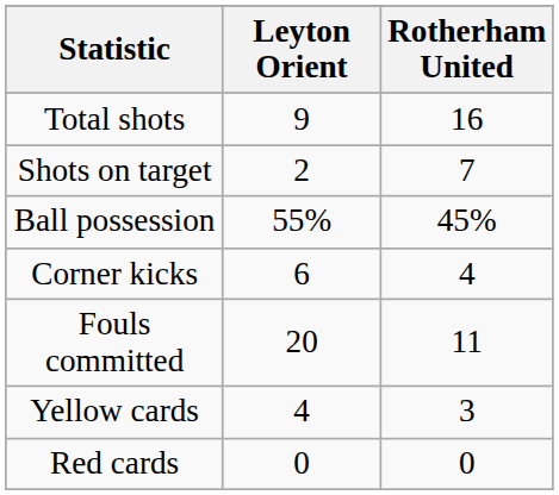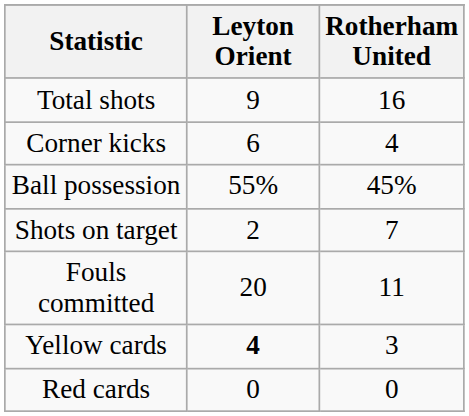rows swapped: Shots on target <-> Corner kicks
Yellow cards | Leyton Orient: normal -> bold
